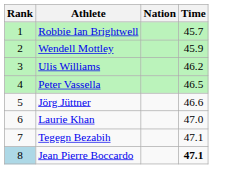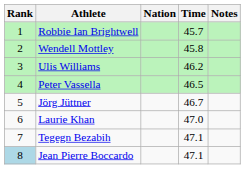+ column: Notes
Wendell Mottley | Time: 45.9 -> 45.8
Jörg Jüttner | Time: 46.6 -> 46.7
Jean Pierre Boccardo | Time: bold -> normal
